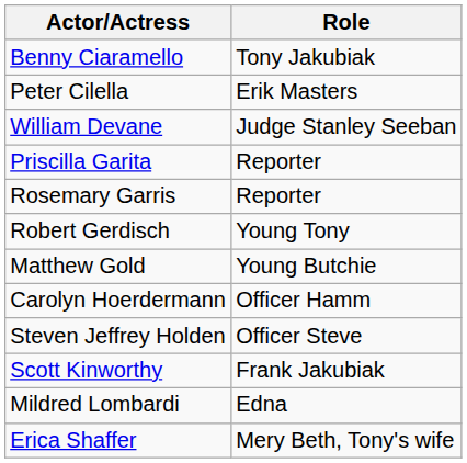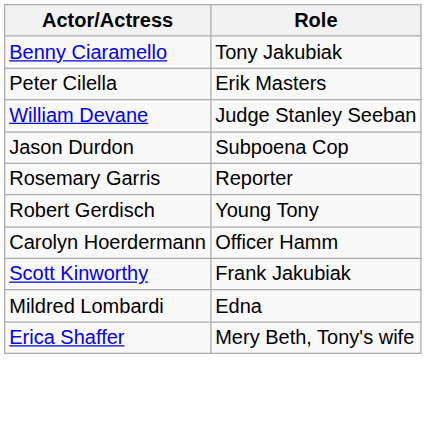+ row: Jason Durdon | Subpoena Cop
- row: Priscilla Garita | Reporter
- row: Matthew Gold | Young Butchie
- row: Steven Jeffrey Holden | Officer Steve
